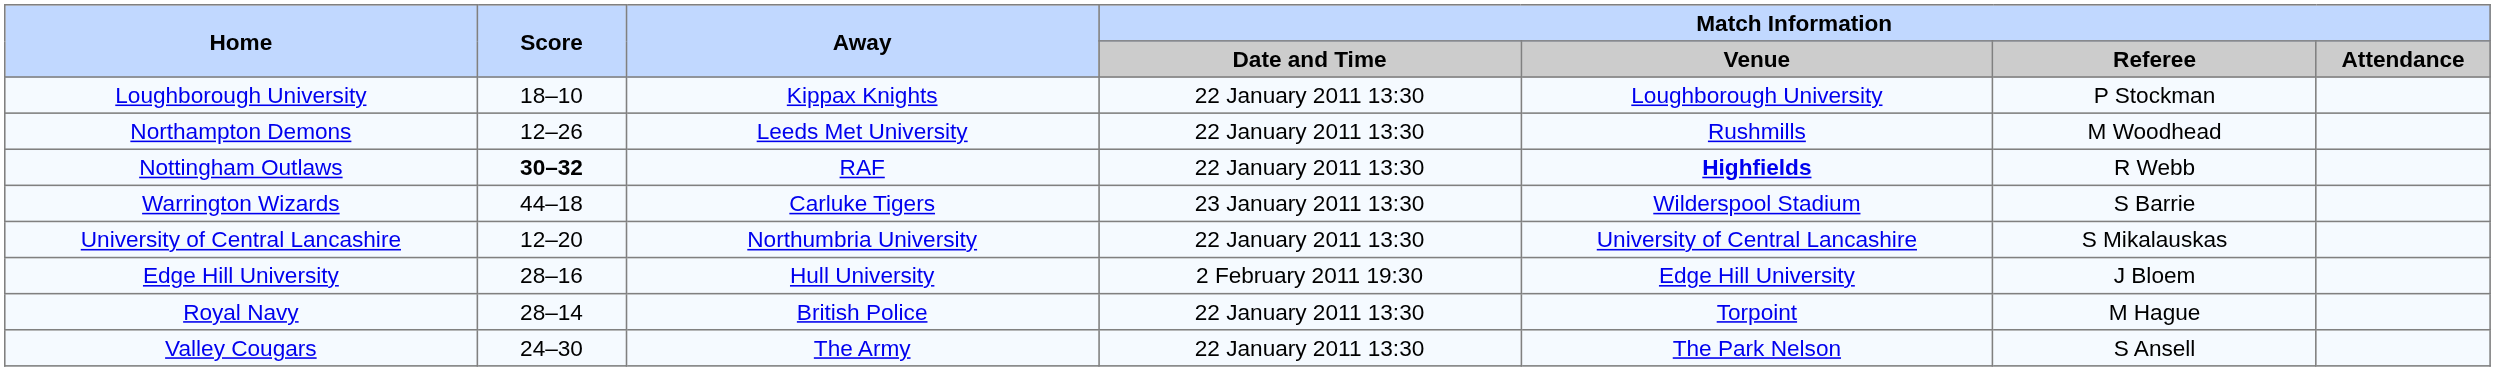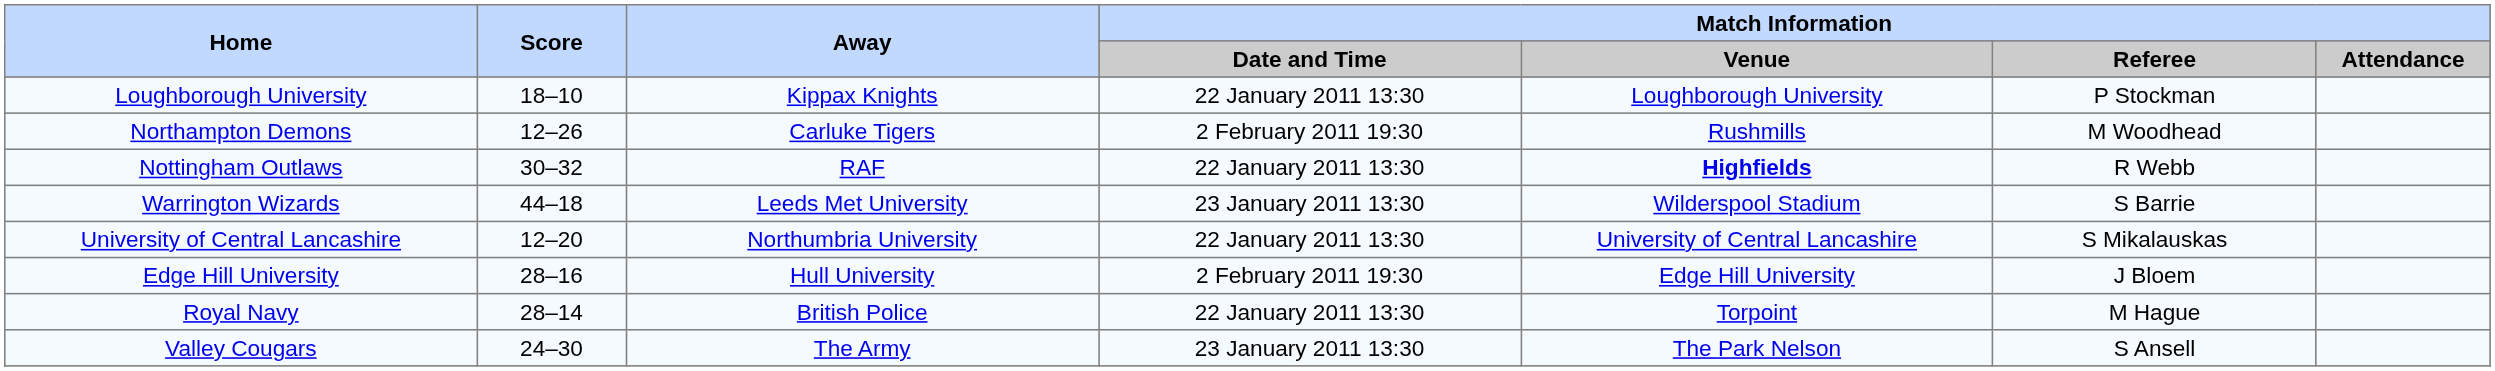Northampton Demons | Away: Leeds Met University -> Carluke Tigers
Northampton Demons | Match Information / Date and Time: 22 January 2011 13:30 -> 2 February 2011 19:30
Nottingham Outlaws | Score: bold -> normal
Warrington Wizards | Away: Carluke Tigers -> Leeds Met University
Valley Cougars | Match Information / Date and Time: 22 January 2011 13:30 -> 23 January 2011 13:30
